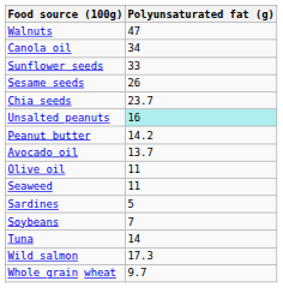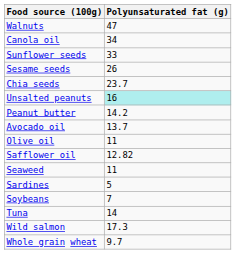+ row: Safflower oil | 12.82
